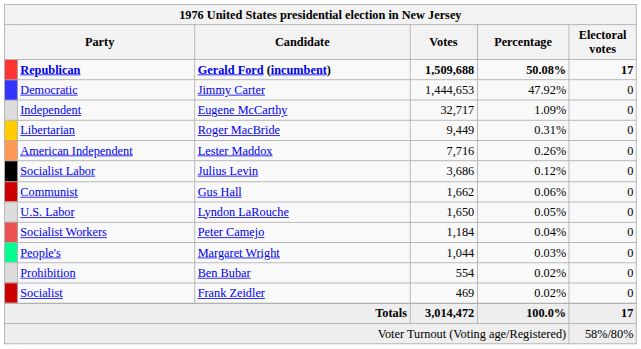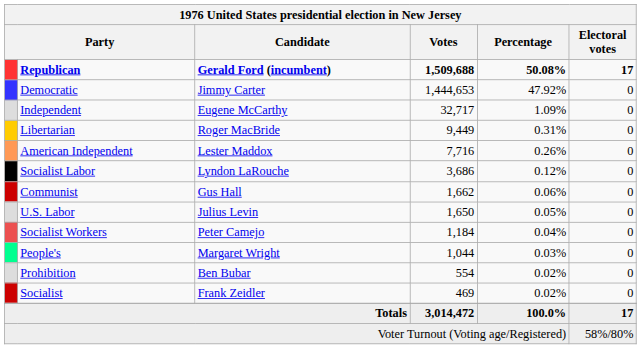Socialist Labor | Candidate: Julius Levin -> Lyndon LaRouche
U.S. Labor | Candidate: Lyndon LaRouche -> Julius Levin
